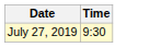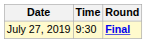+ column: Round | Final
